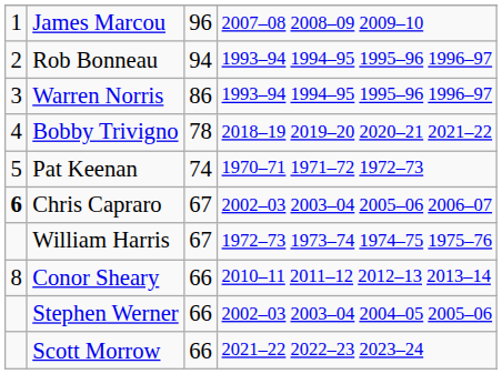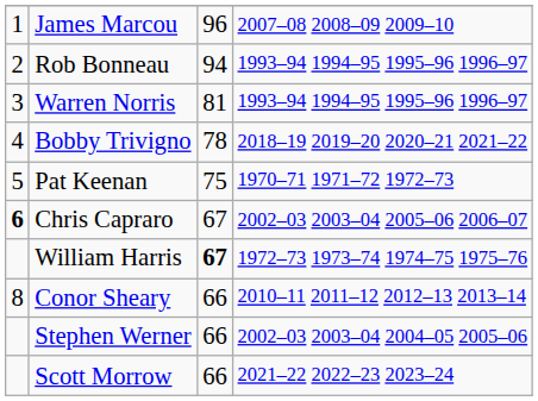Warren Norris | column 3: 86 -> 81
Pat Keenan | column 3: 74 -> 75
William Harris | column 3: normal -> bold
